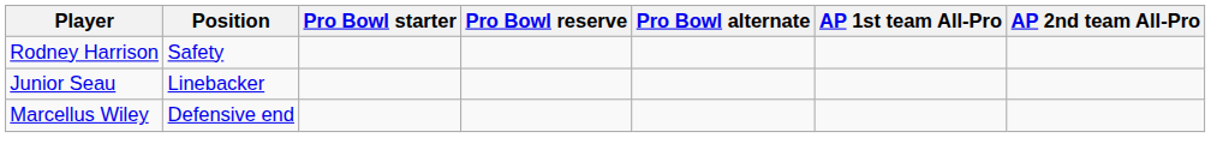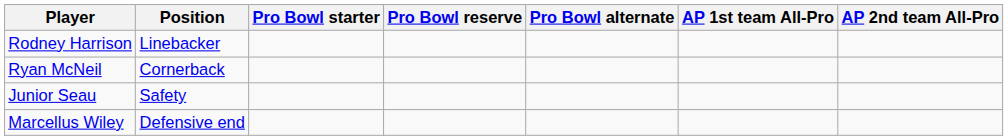Rodney Harrison | Position: Safety -> Linebacker
+ row: Ryan McNeil | Cornerback
Junior Seau | Position: Linebacker -> Safety
